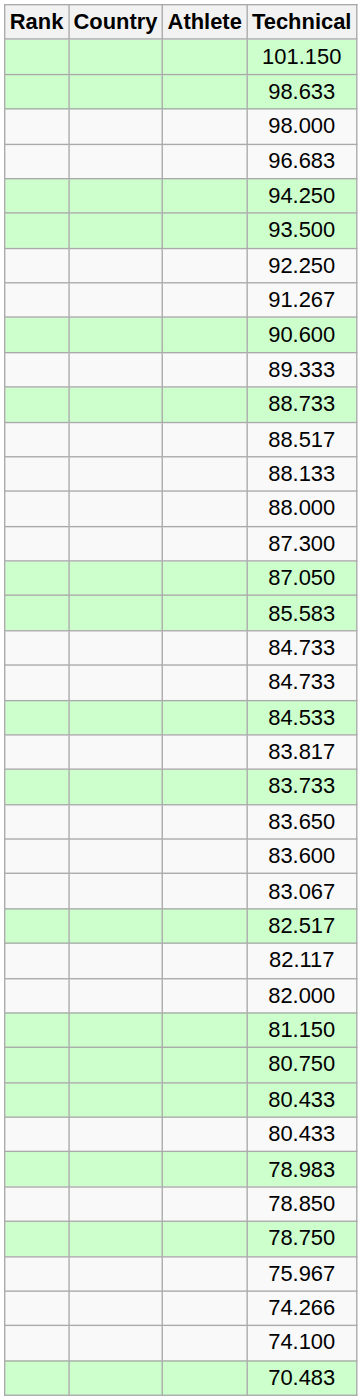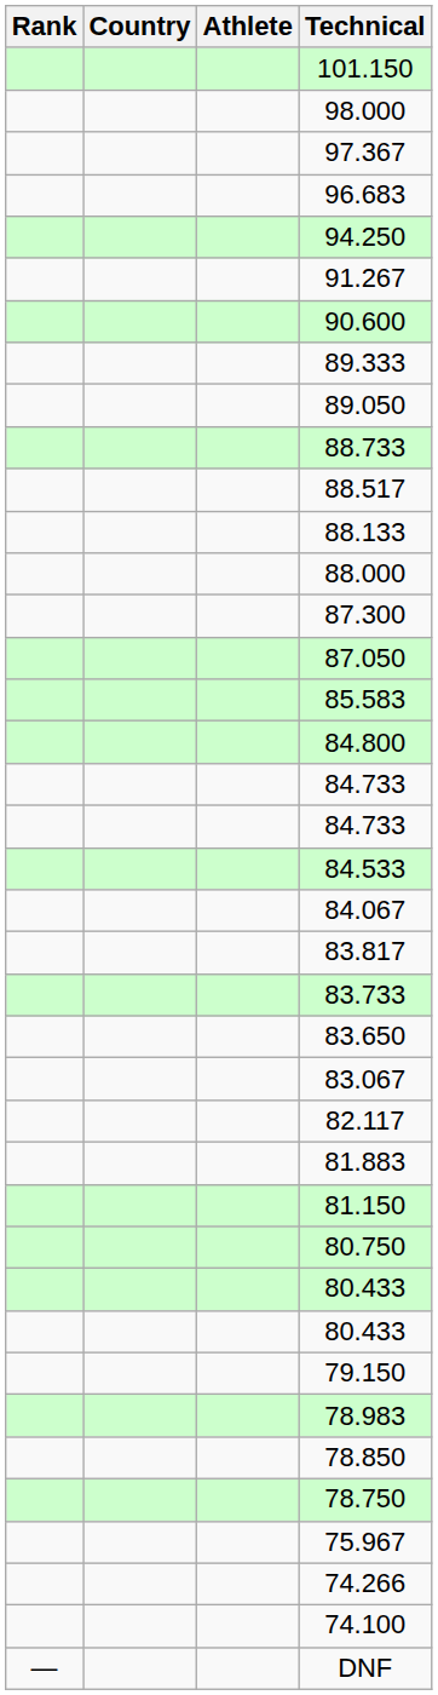- row: 98.633
+ row: 97.367
- row: 93.500
- row: 92.250
+ row: 89.050
+ row: 84.800
+ row: 84.067
- row: 83.600
- row: 82.517
- row: 82.000
+ row: 81.883
+ row: 79.150
- row: 70.483
+ row: — | DNF
